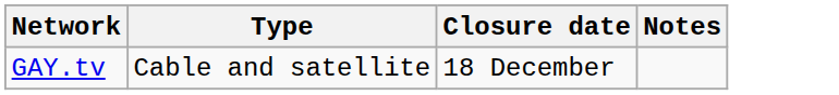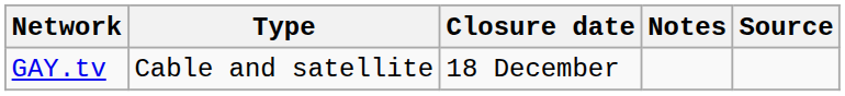+ column: Source
